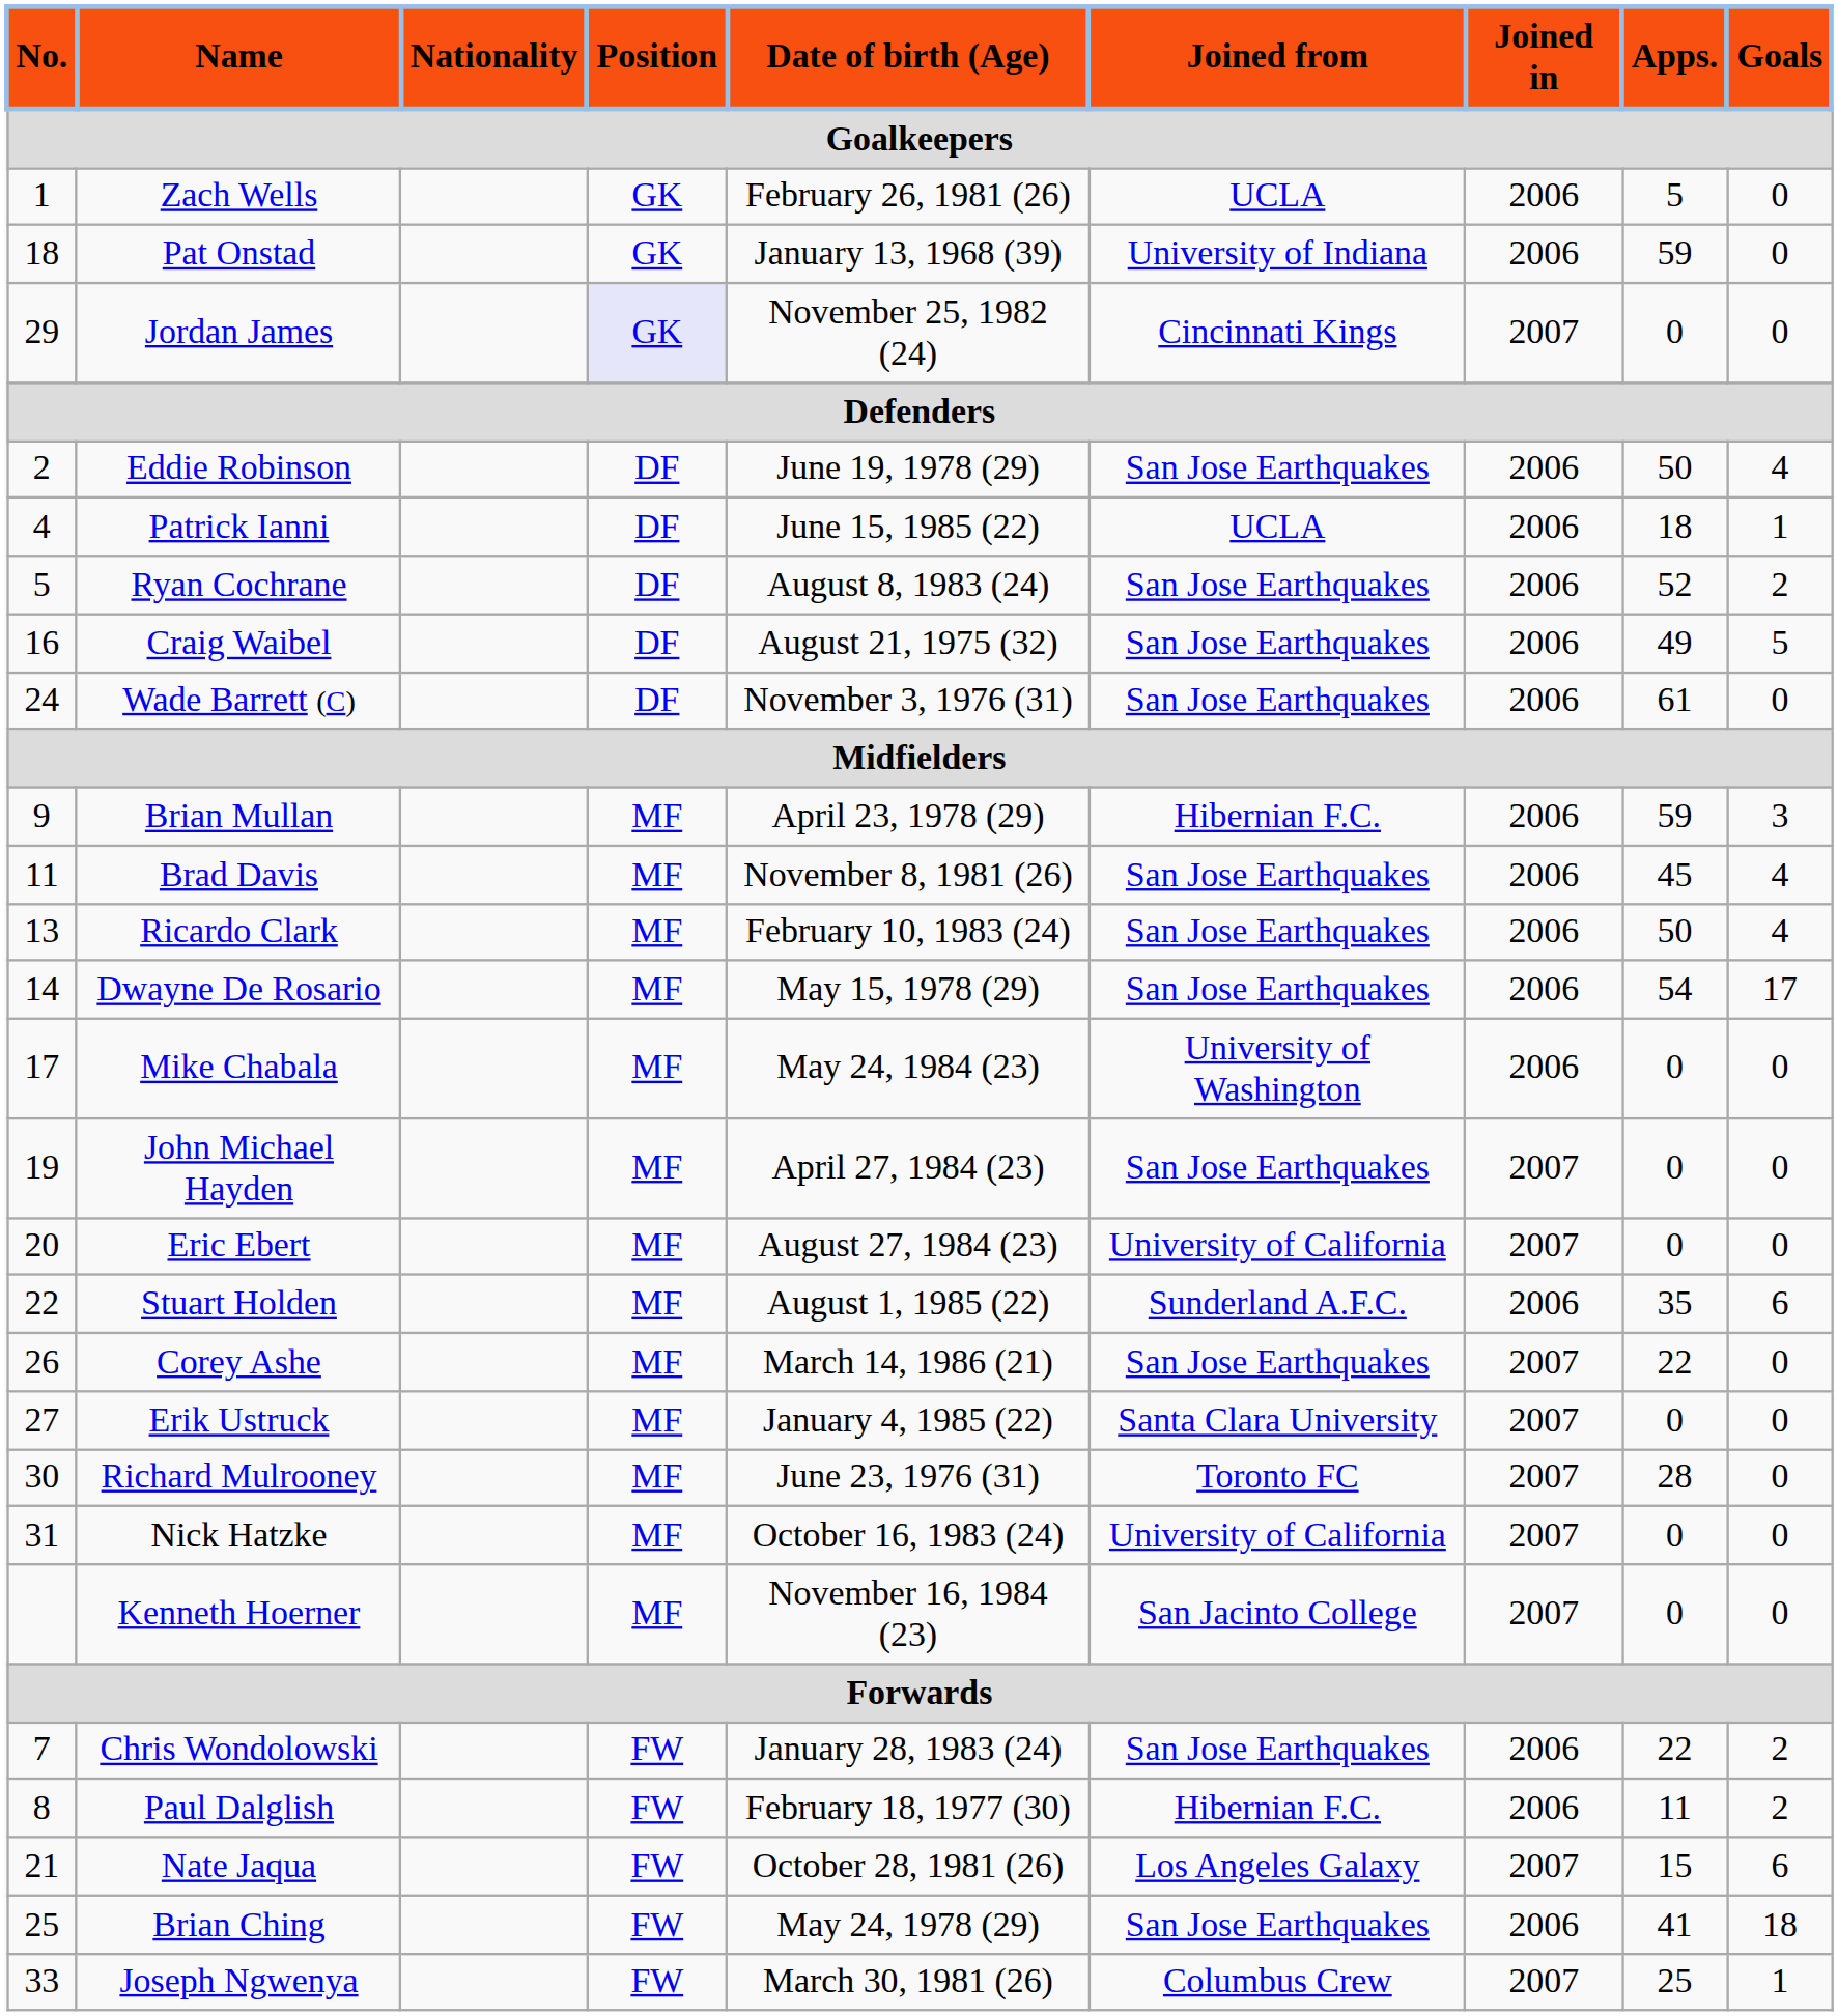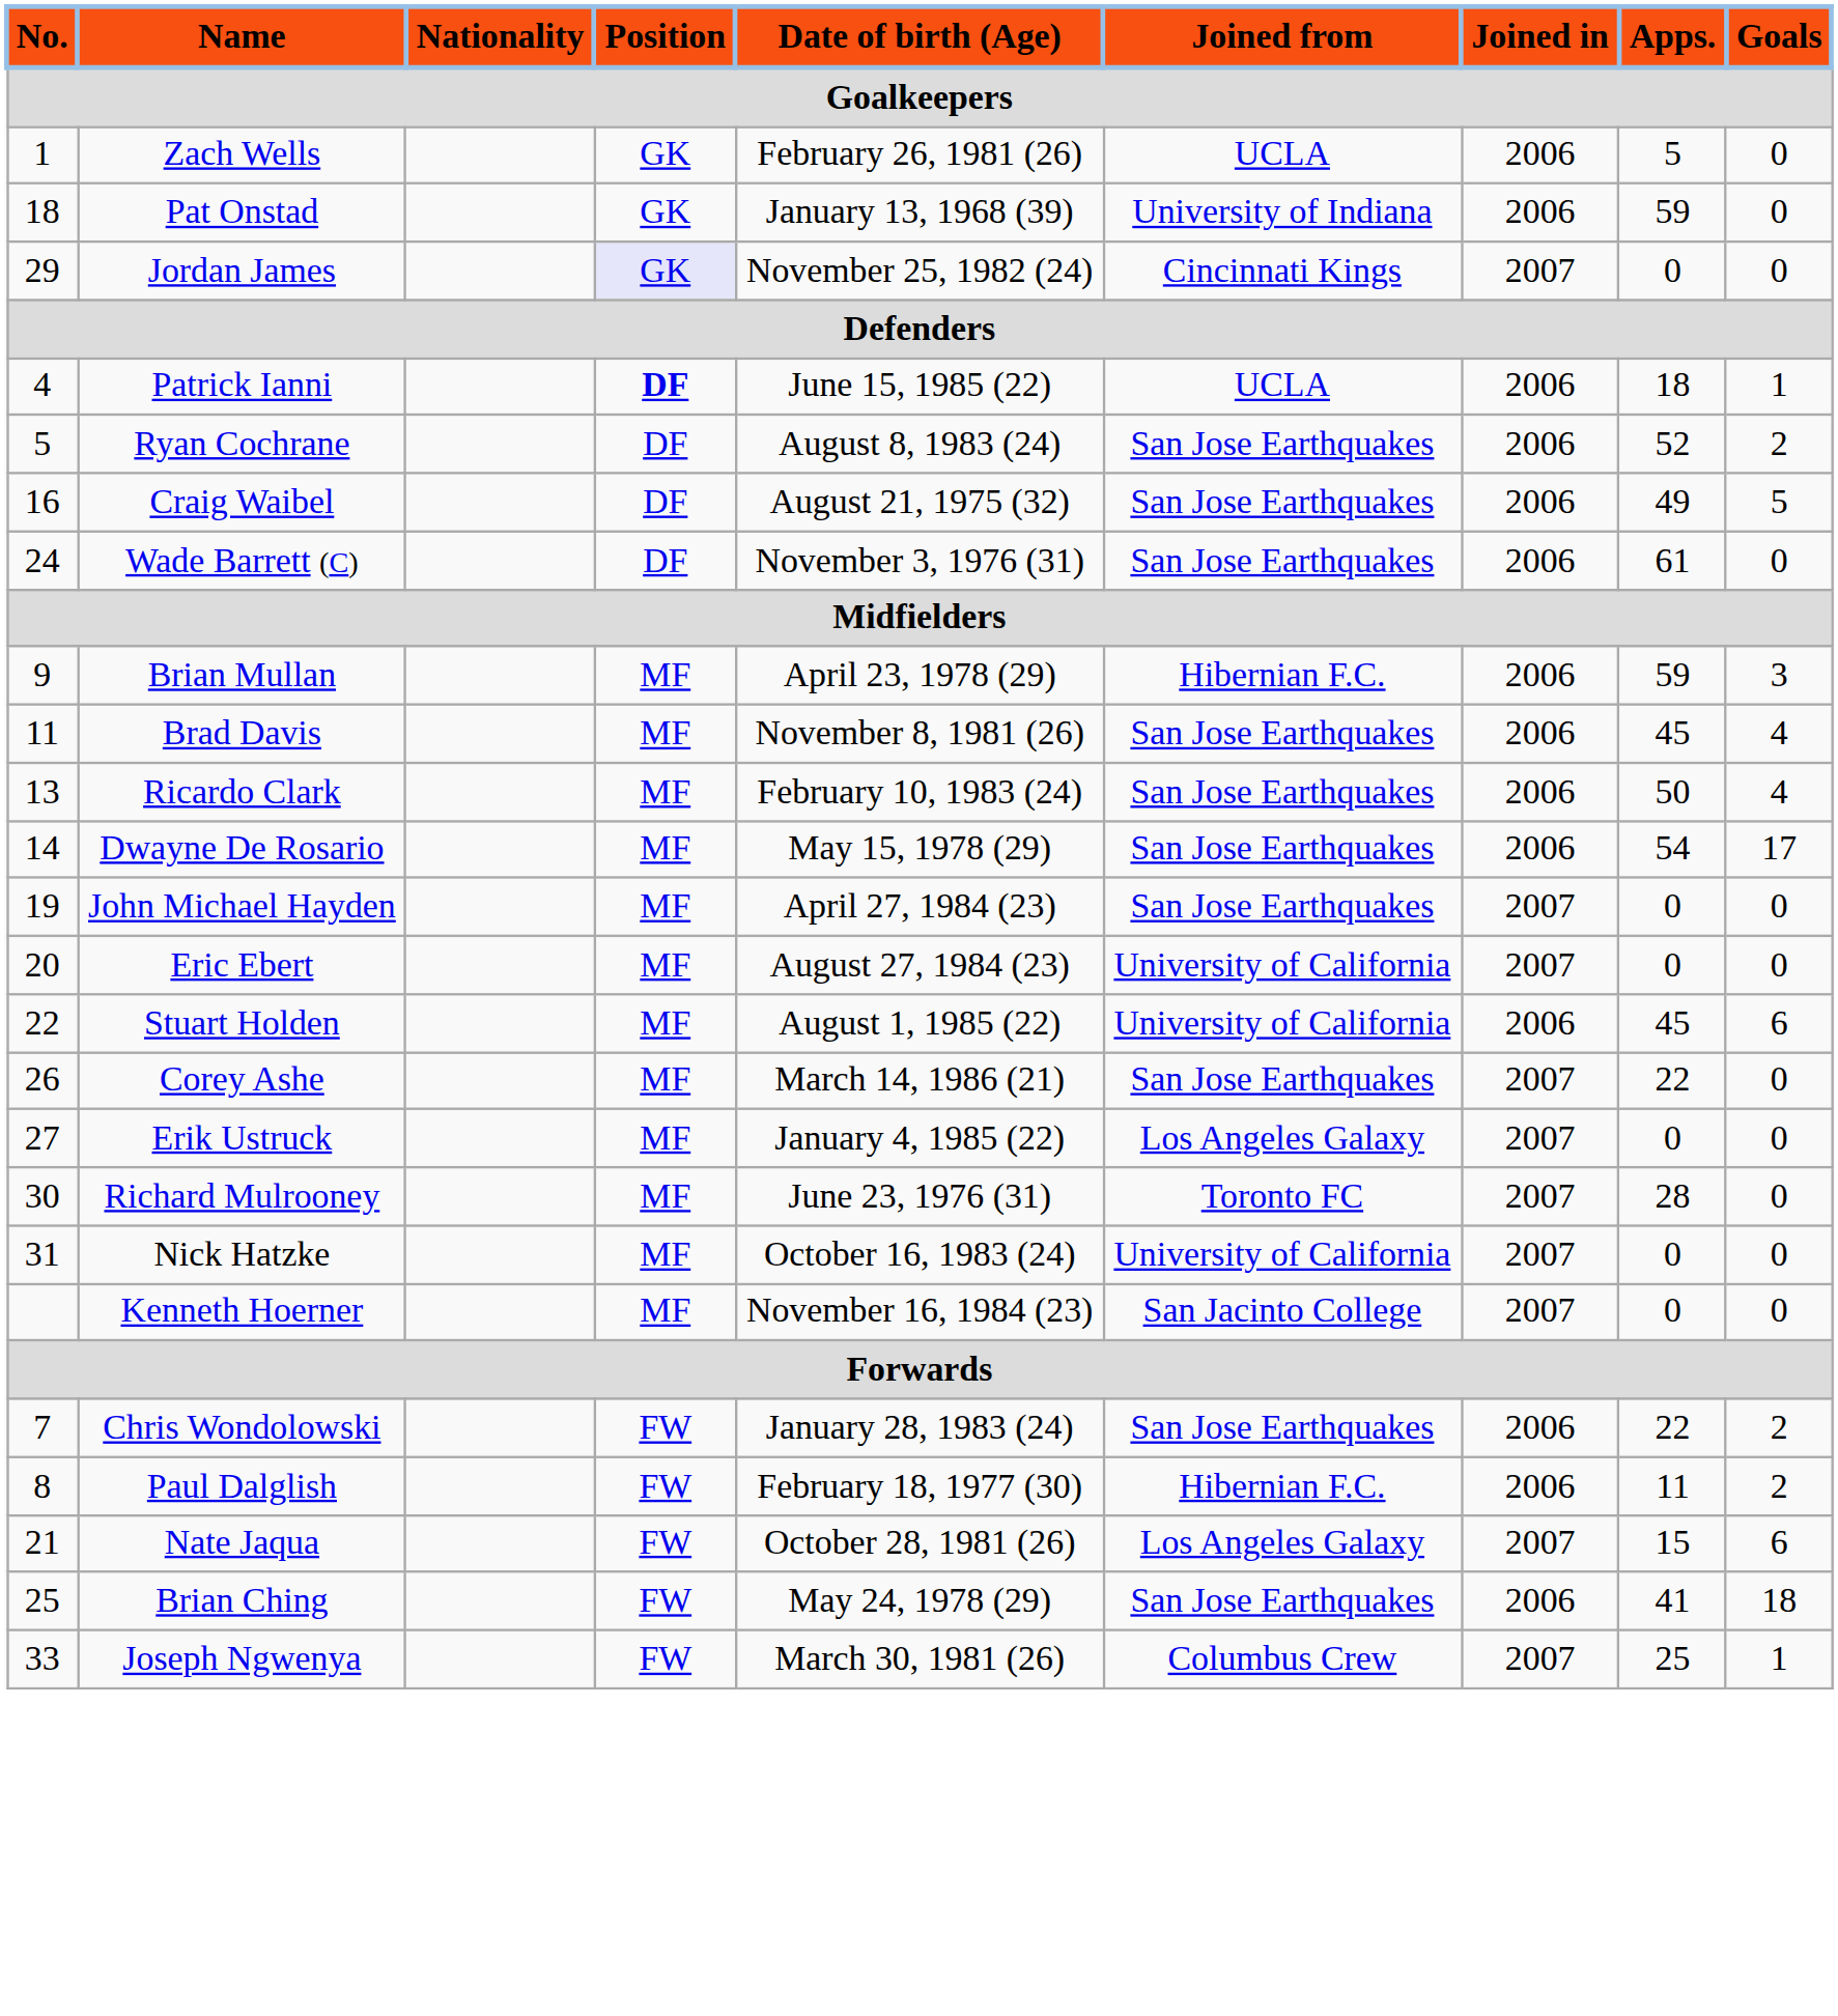- row: 2 | Eddie Robinson | DF | June 19, 1978 (29) | San Jose Earthquakes | 2006 | 50 | 4
Patrick Ianni | Position: normal -> bold
- row: 17 | Mike Chabala | MF | May 24, 1984 (23) | University of Washington | 2006 | 0 | 0
Stuart Holden | Joined from: Sunderland A.F.C. -> University of California
Stuart Holden | Apps.: 35 -> 45
Erik Ustruck | Joined from: Santa Clara University -> Los Angeles Galaxy
